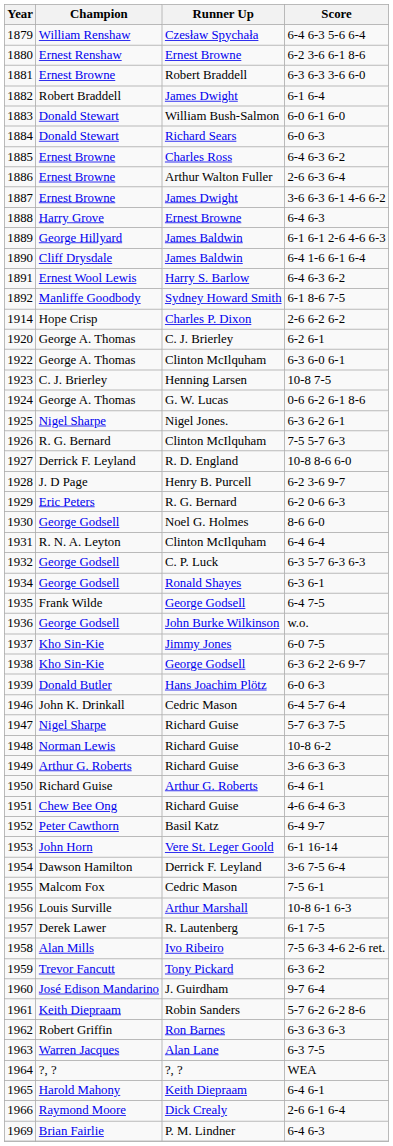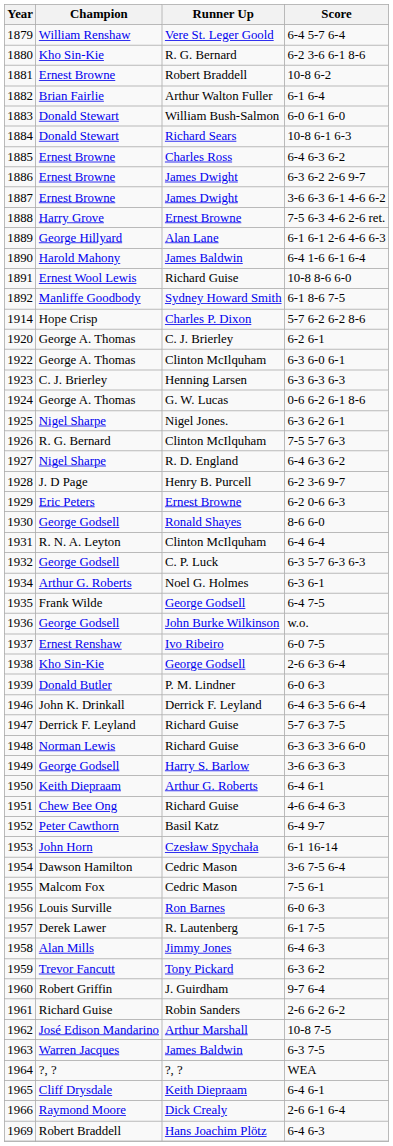1879 | Runner Up: Czesław Spychała -> Vere St. Leger Goold
1879 | Score: 6-4 6-3 5-6 6-4 -> 6-4 5-7 6-4
1880 | Champion: Ernest Renshaw -> Kho Sin-Kie
1880 | Runner Up: Ernest Browne -> R. G. Bernard
1881 | Score: 6-3 6-3 3-6 6-0 -> 10-8 6-2
1882 | Champion: Robert Braddell -> Brian Fairlie
1882 | Runner Up: James Dwight -> Arthur Walton Fuller
1884 | Score: 6-0 6-3 -> 10-8 6-1 6-3
1886 | Runner Up: Arthur Walton Fuller -> James Dwight
1886 | Score: 2-6 6-3 6-4 -> 6-3 6-2 2-6 9-7
1888 | Score: 6-4 6-3 -> 7-5 6-3 4-6 2-6 ret.
1889 | Runner Up: James Baldwin -> Alan Lane
1890 | Champion: Cliff Drysdale -> Harold Mahony
1891 | Runner Up: Harry S. Barlow -> Richard Guise
1891 | Score: 6-4 6-3 6-2 -> 10-8 8-6 6-0
1914 | Score: 2-6 6-2 6-2 -> 5-7 6-2 6-2 8-6
1923 | Score: 10-8 7-5 -> 6-3 6-3 6-3
1927 | Champion: Derrick F. Leyland -> Nigel Sharpe
1927 | Score: 10-8 8-6 6-0 -> 6-4 6-3 6-2
1929 | Runner Up: R. G. Bernard -> Ernest Browne
1930 | Runner Up: Noel G. Holmes -> Ronald Shayes
1934 | Champion: George Godsell -> Arthur G. Roberts
1934 | Runner Up: Ronald Shayes -> Noel G. Holmes
1937 | Champion: Kho Sin-Kie -> Ernest Renshaw
1937 | Runner Up: Jimmy Jones -> Ivo Ribeiro
1938 | Score: 6-3 6-2 2-6 9-7 -> 2-6 6-3 6-4
1939 | Runner Up: Hans Joachim Plötz -> P. M. Lindner
1946 | Runner Up: Cedric Mason -> Derrick F. Leyland
1946 | Score: 6-4 5-7 6-4 -> 6-4 6-3 5-6 6-4
1947 | Champion: Nigel Sharpe -> Derrick F. Leyland
1948 | Score: 10-8 6-2 -> 6-3 6-3 3-6 6-0
1949 | Champion: Arthur G. Roberts -> George Godsell
1949 | Runner Up: Richard Guise -> Harry S. Barlow
1950 | Champion: Richard Guise -> Keith Diepraam
1953 | Runner Up: Vere St. Leger Goold -> Czesław Spychała
1954 | Runner Up: Derrick F. Leyland -> Cedric Mason
1956 | Runner Up: Arthur Marshall -> Ron Barnes
1956 | Score: 10-8 6-1 6-3 -> 6-0 6-3
1958 | Runner Up: Ivo Ribeiro -> Jimmy Jones
1958 | Score: 7-5 6-3 4-6 2-6 ret. -> 6-4 6-3
1960 | Champion: José Edison Mandarino -> Robert Griffin
1961 | Champion: Keith Diepraam -> Richard Guise
1961 | Score: 5-7 6-2 6-2 8-6 -> 2-6 6-2 6-2
1962 | Champion: Robert Griffin -> José Edison Mandarino
1962 | Runner Up: Ron Barnes -> Arthur Marshall
1962 | Score: 6-3 6-3 6-3 -> 10-8 7-5
1963 | Runner Up: Alan Lane -> James Baldwin
1965 | Champion: Harold Mahony -> Cliff Drysdale
1969 | Champion: Brian Fairlie -> Robert Braddell
1969 | Runner Up: P. M. Lindner -> Hans Joachim Plötz
